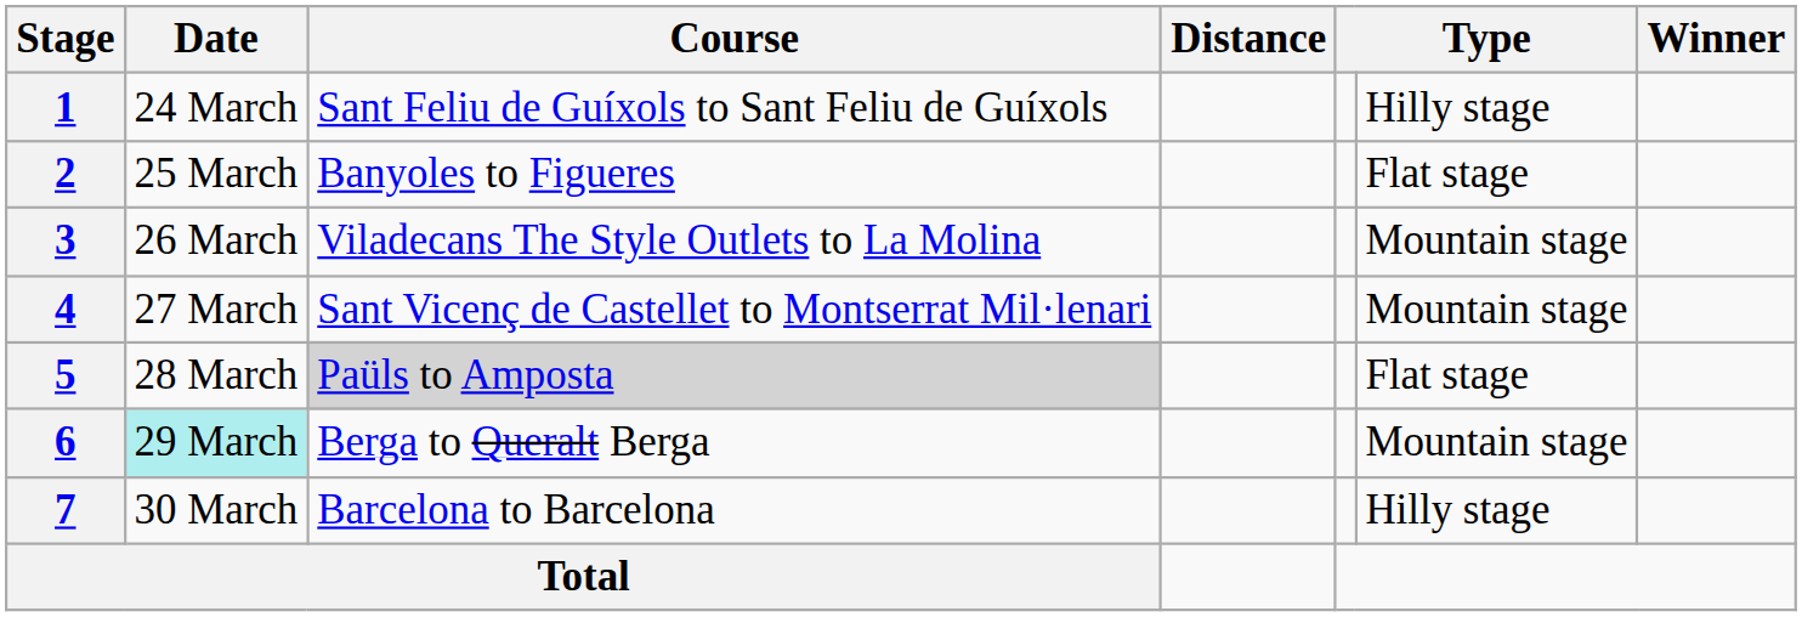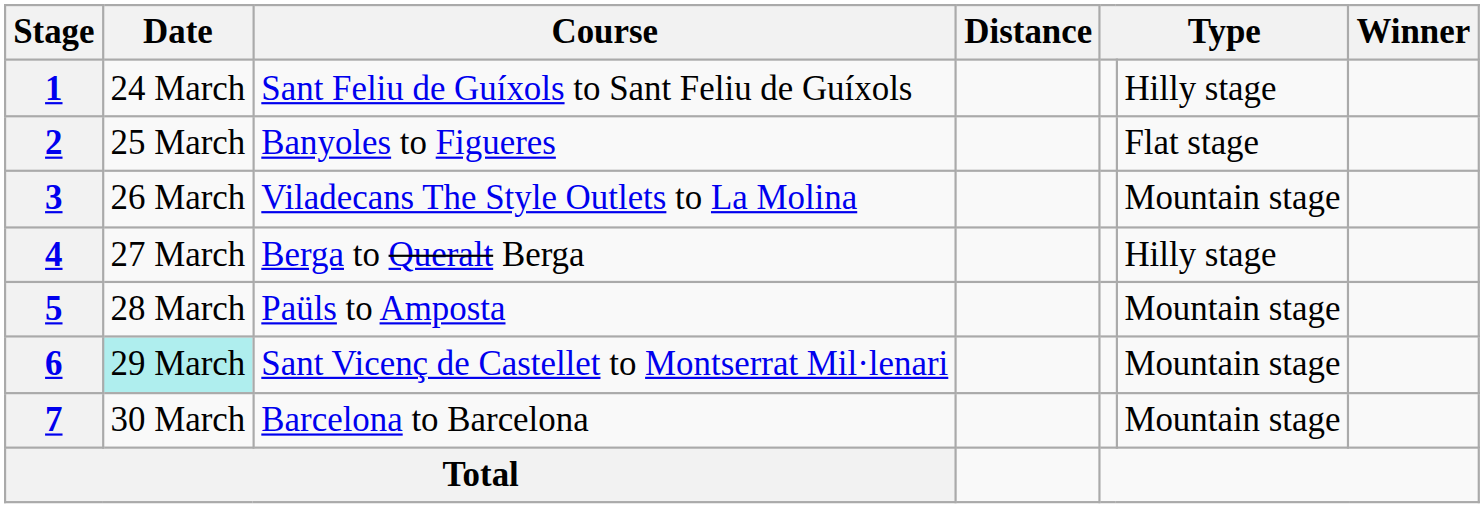4 | Course: Sant Vicenç de Castellet to Montserrat Mil·lenari -> Berga to Queralt Berga
4 | column 6: Mountain stage -> Hilly stage
5 | Course: lightgrey background -> no background
5 | column 6: Flat stage -> Mountain stage
6 | Course: Berga to Queralt Berga -> Sant Vicenç de Castellet to Montserrat Mil·lenari
7 | column 6: Hilly stage -> Mountain stage
